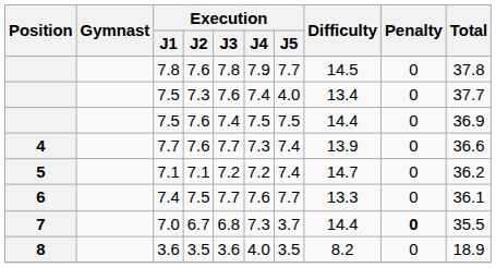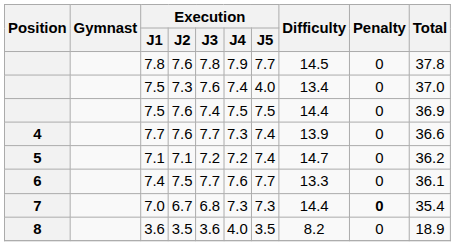7.5 / 7.3 | Total: 37.7 -> 37.0
7.0 | Execution / J5: 3.7 -> 7.3
7.0 | Total: 35.5 -> 35.4
